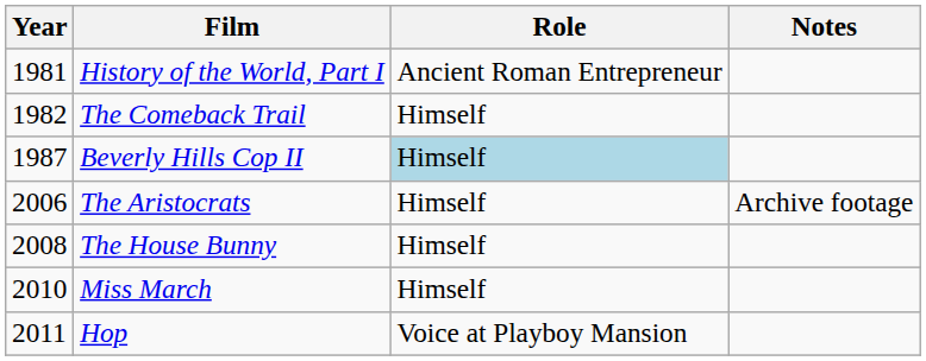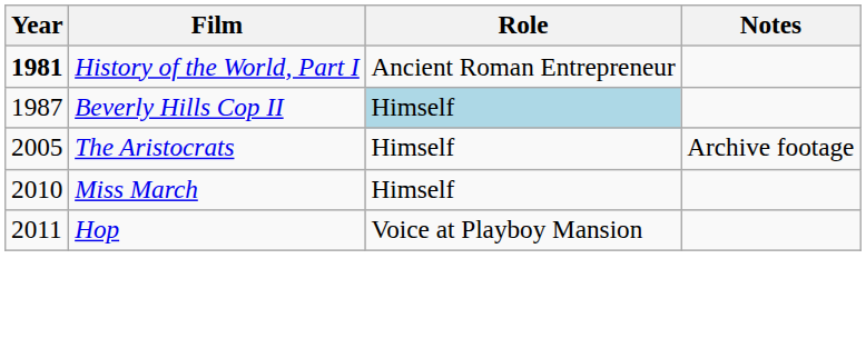History of the World, Part I | Year: normal -> bold
- row: 1982 | The Comeback Trail | Himself
The Aristocrats | Year: 2006 -> 2005
- row: 2008 | The House Bunny | Himself
